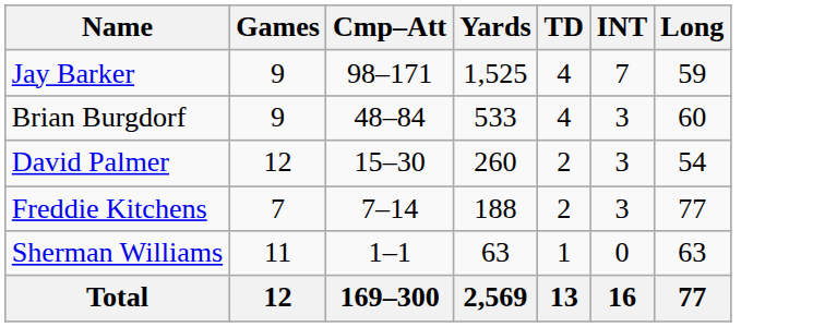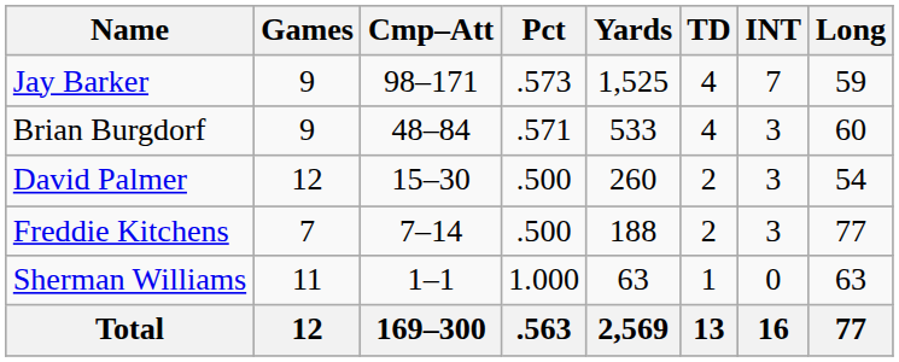+ column: Pct | .573 | .571 | .500 | .500 | 1.000 | .563
